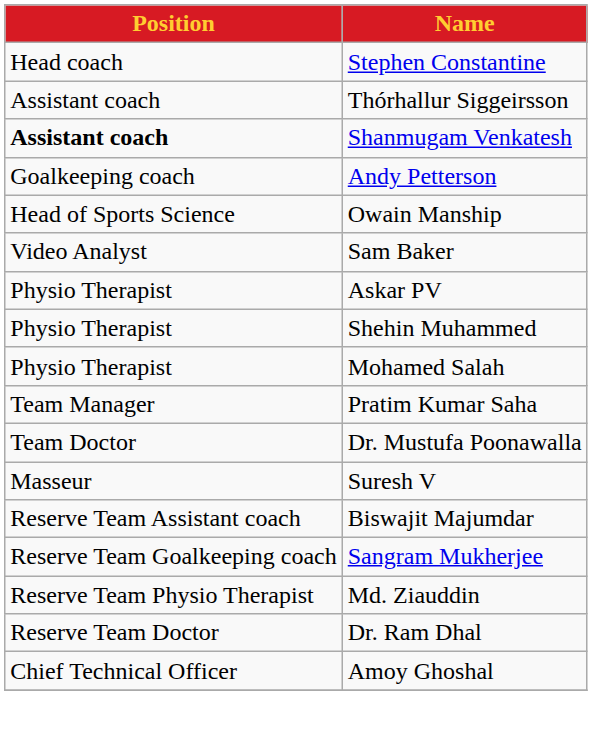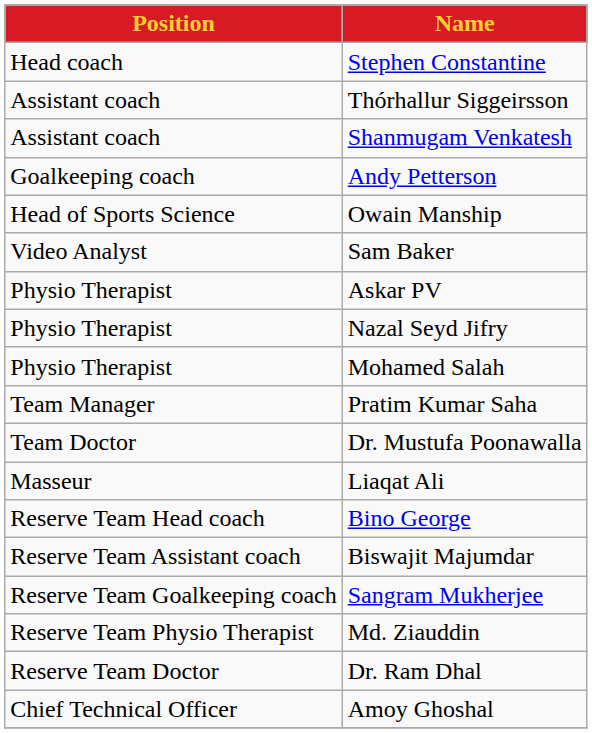Shanmugam Venkatesh | Position: bold -> normal
- row: Physio Therapist | Shehin Muhammed
+ row: Physio Therapist | Nazal Seyd Jifry
+ row: Masseur | Liaqat Ali
- row: Masseur | Suresh V
+ row: Reserve Team Head coach | Bino George
